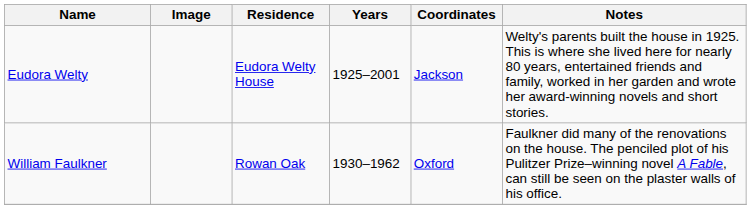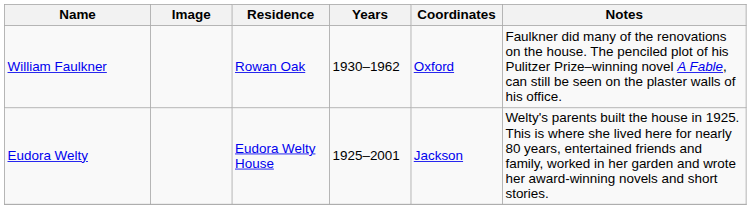rows swapped: William Faulkner <-> Eudora Welty
